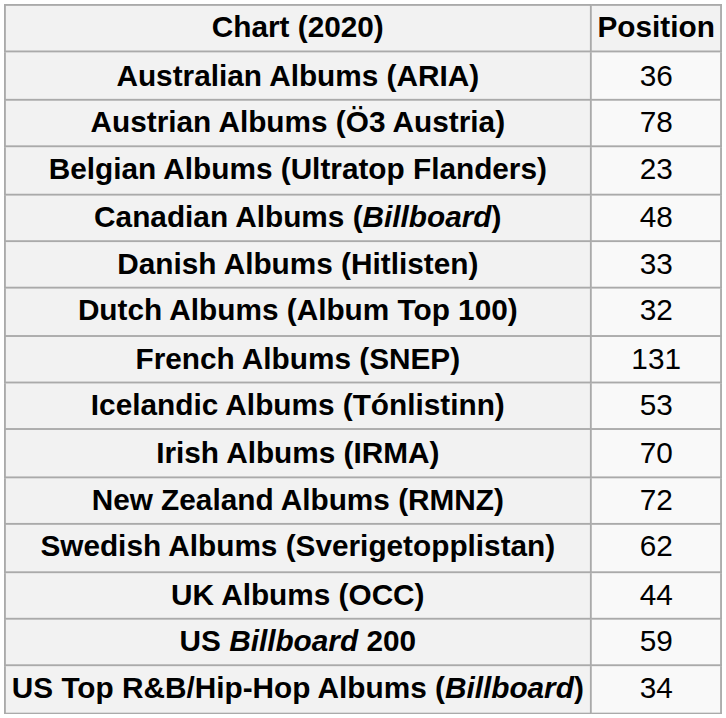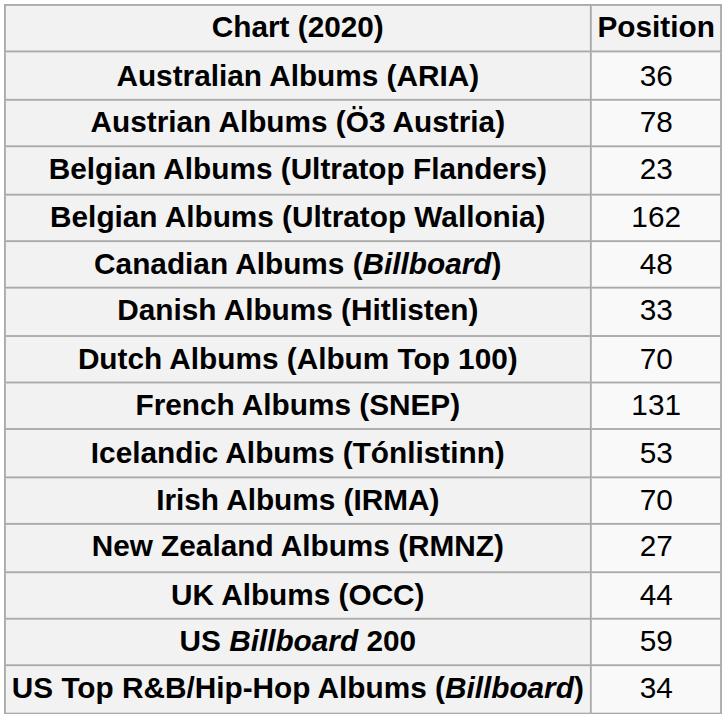+ row: Belgian Albums (Ultratop Wallonia) | 162
Dutch Albums (Album Top 100) | Position: 32 -> 70
New Zealand Albums (RMNZ) | Position: 72 -> 27
- row: Swedish Albums (Sverigetopplistan) | 62
